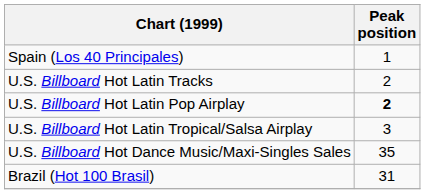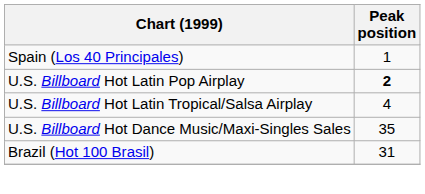- row: U.S. Billboard Hot Latin Tracks | 2
U.S. Billboard Hot Latin Tropical/Salsa Airplay | Peak position: 3 -> 4
